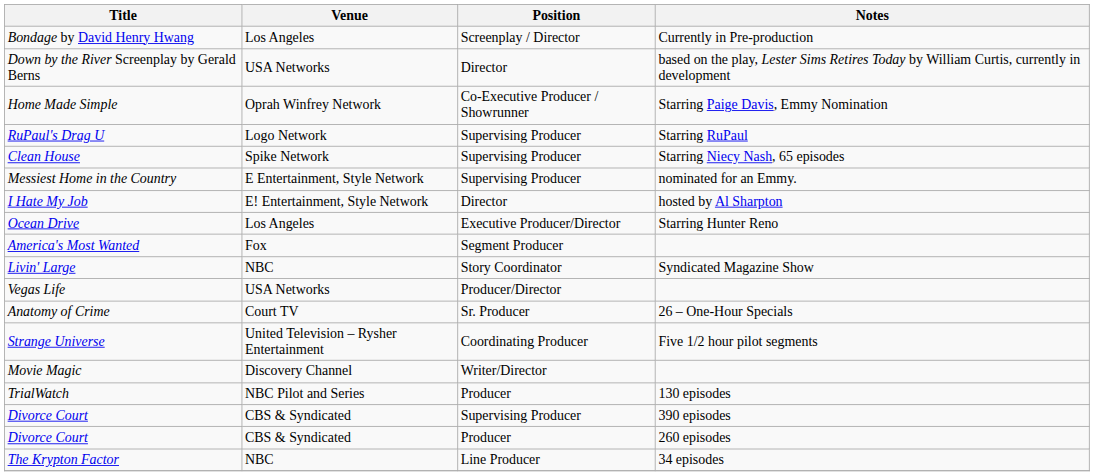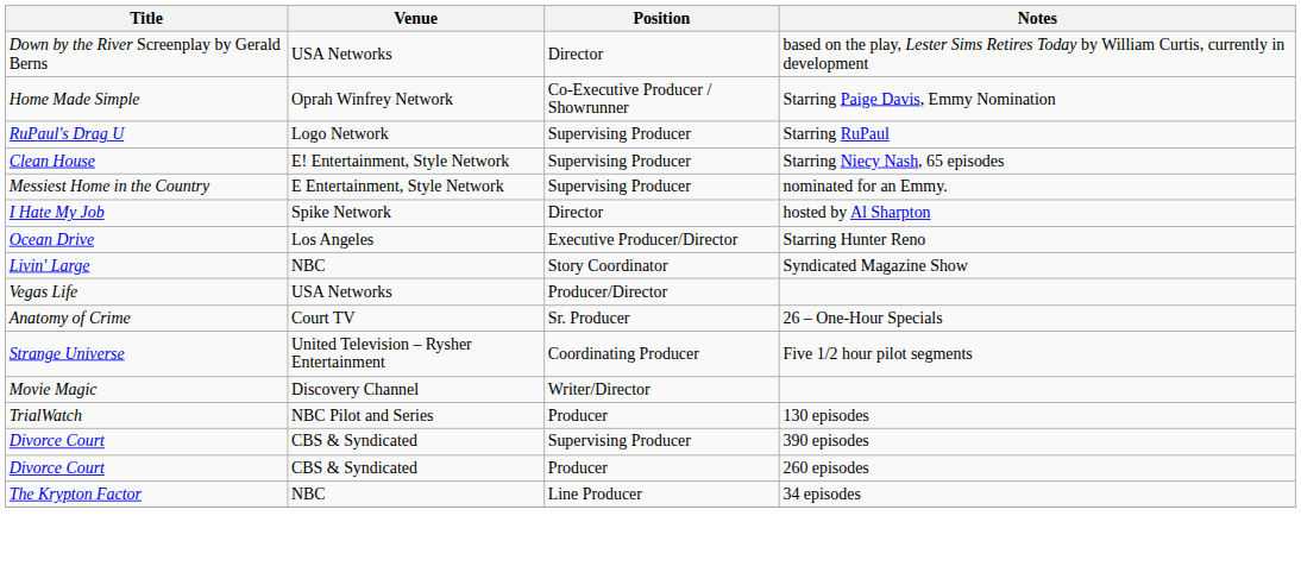- row: Bondage by David Henry Hwang | Los Angeles | Screenplay / Director | Currently in Pre-production
Clean House | Venue: Spike Network -> E! Entertainment, Style Network
I Hate My Job | Venue: E! Entertainment, Style Network -> Spike Network
- row: America's Most Wanted | Fox | Segment Producer
